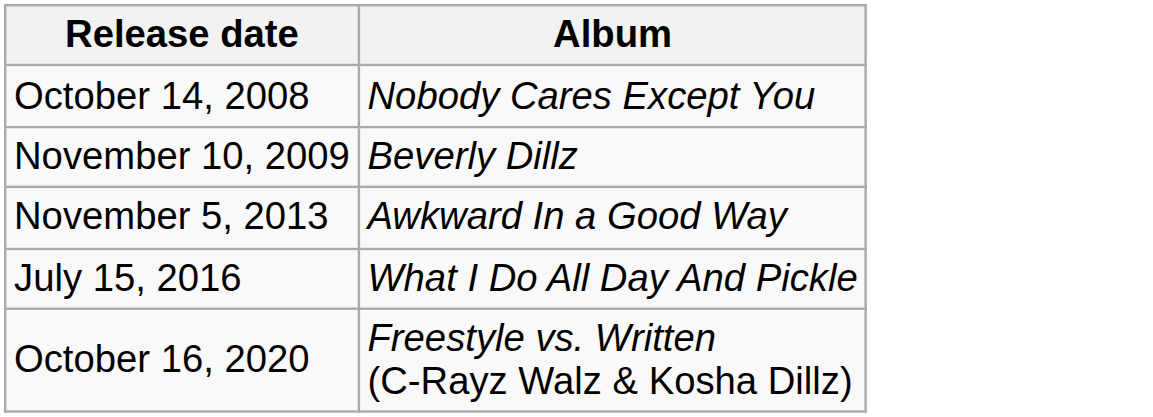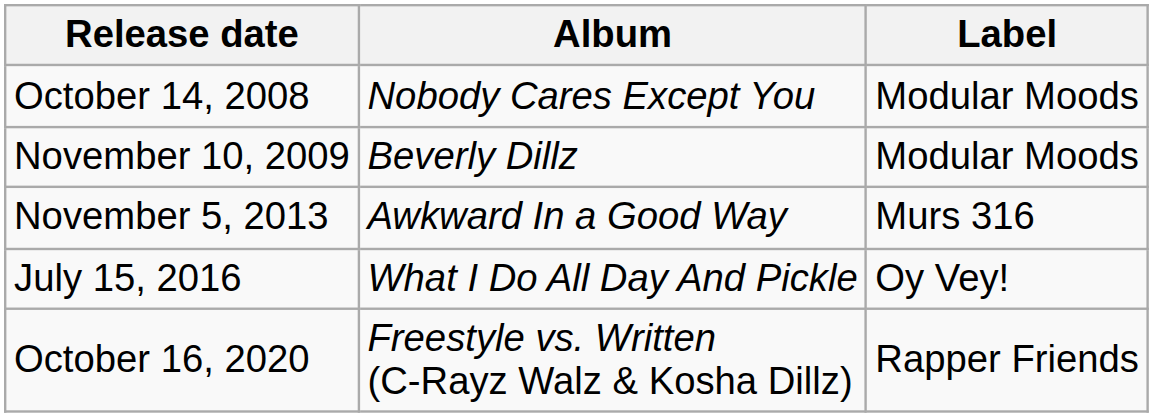+ column: Label | Modular Moods | Modular Moods | Murs 316 | Oy Vey! | Rapper Friends
